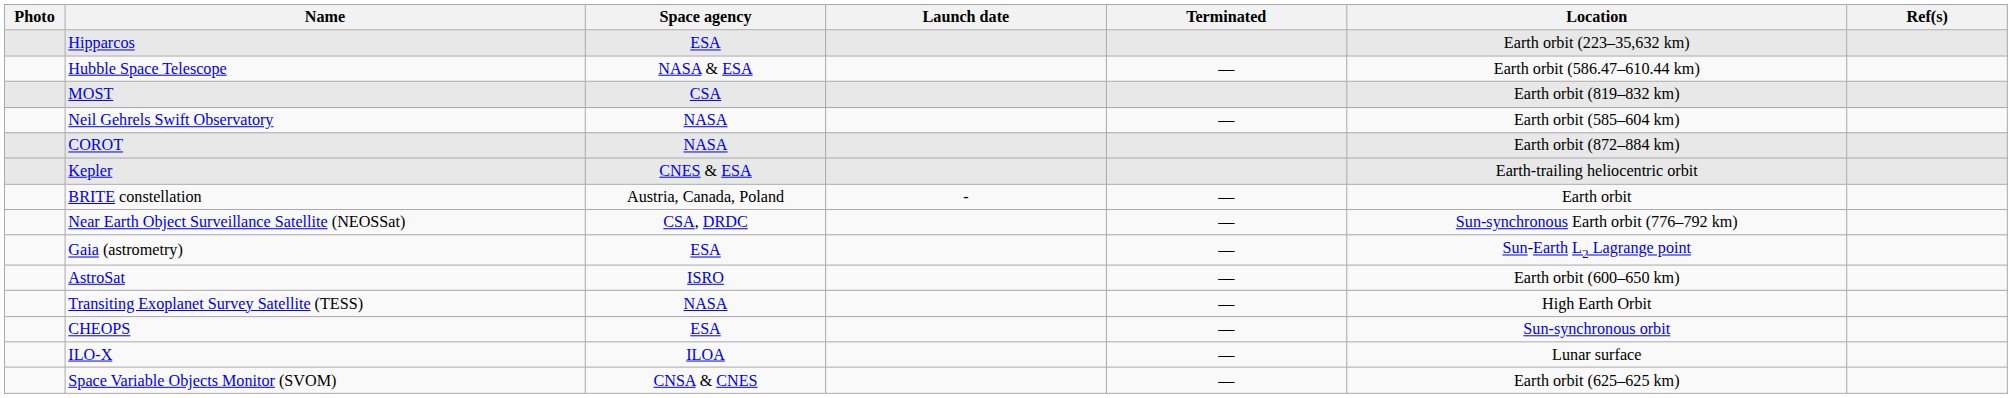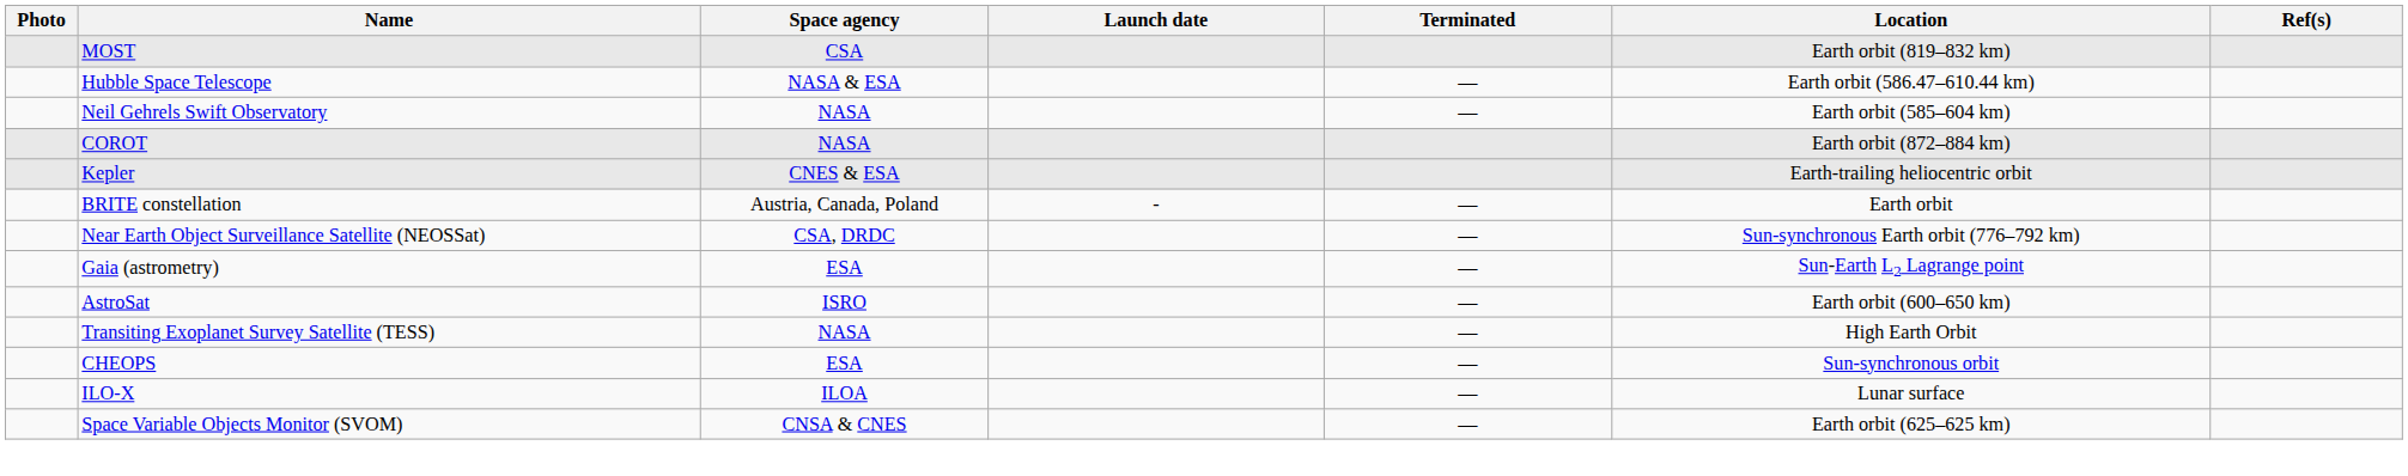- row: Hipparcos | ESA | Earth orbit (223–35,632 km)
rows swapped: Hubble Space Telescope <-> MOST
